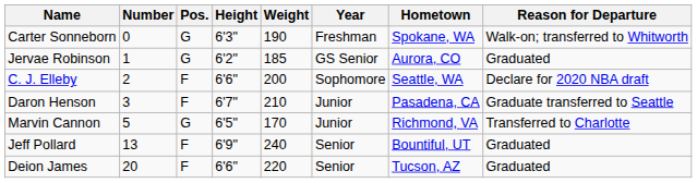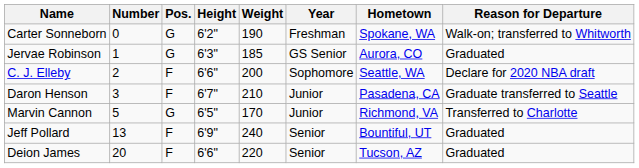Carter Sonneborn | Height: 6'3" -> 6'2"
Jervae Robinson | Height: 6'2" -> 6'3"
